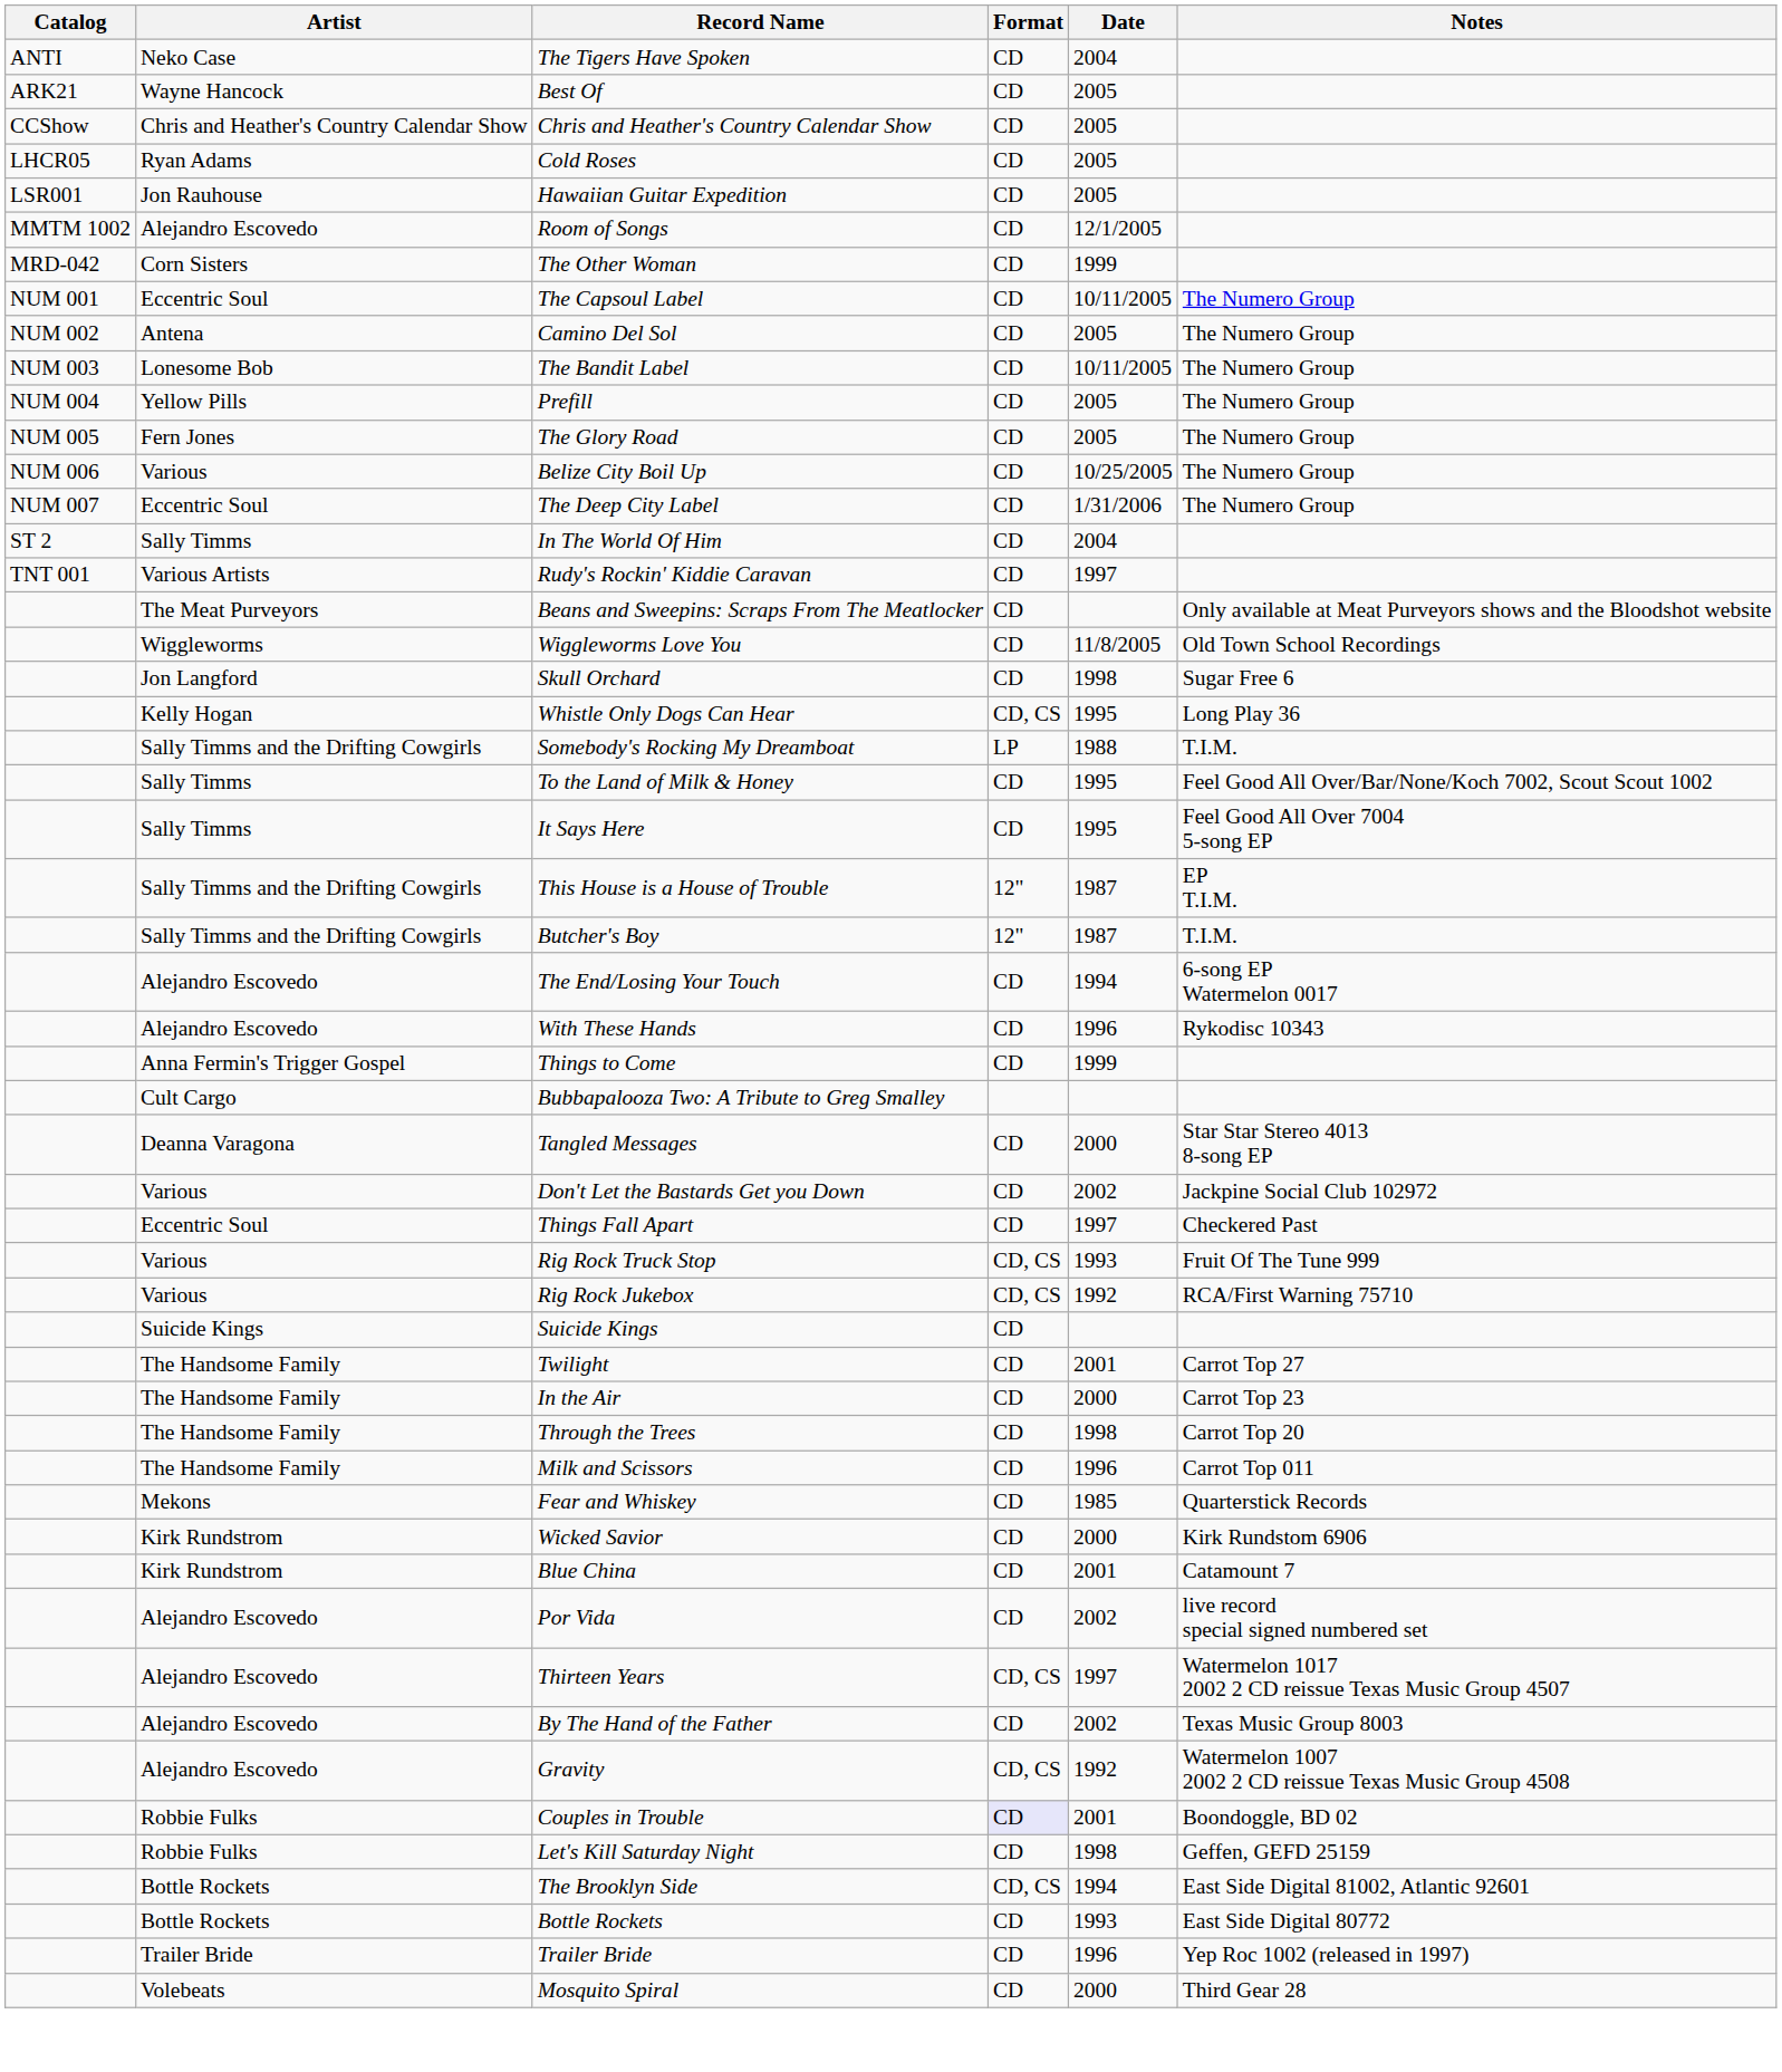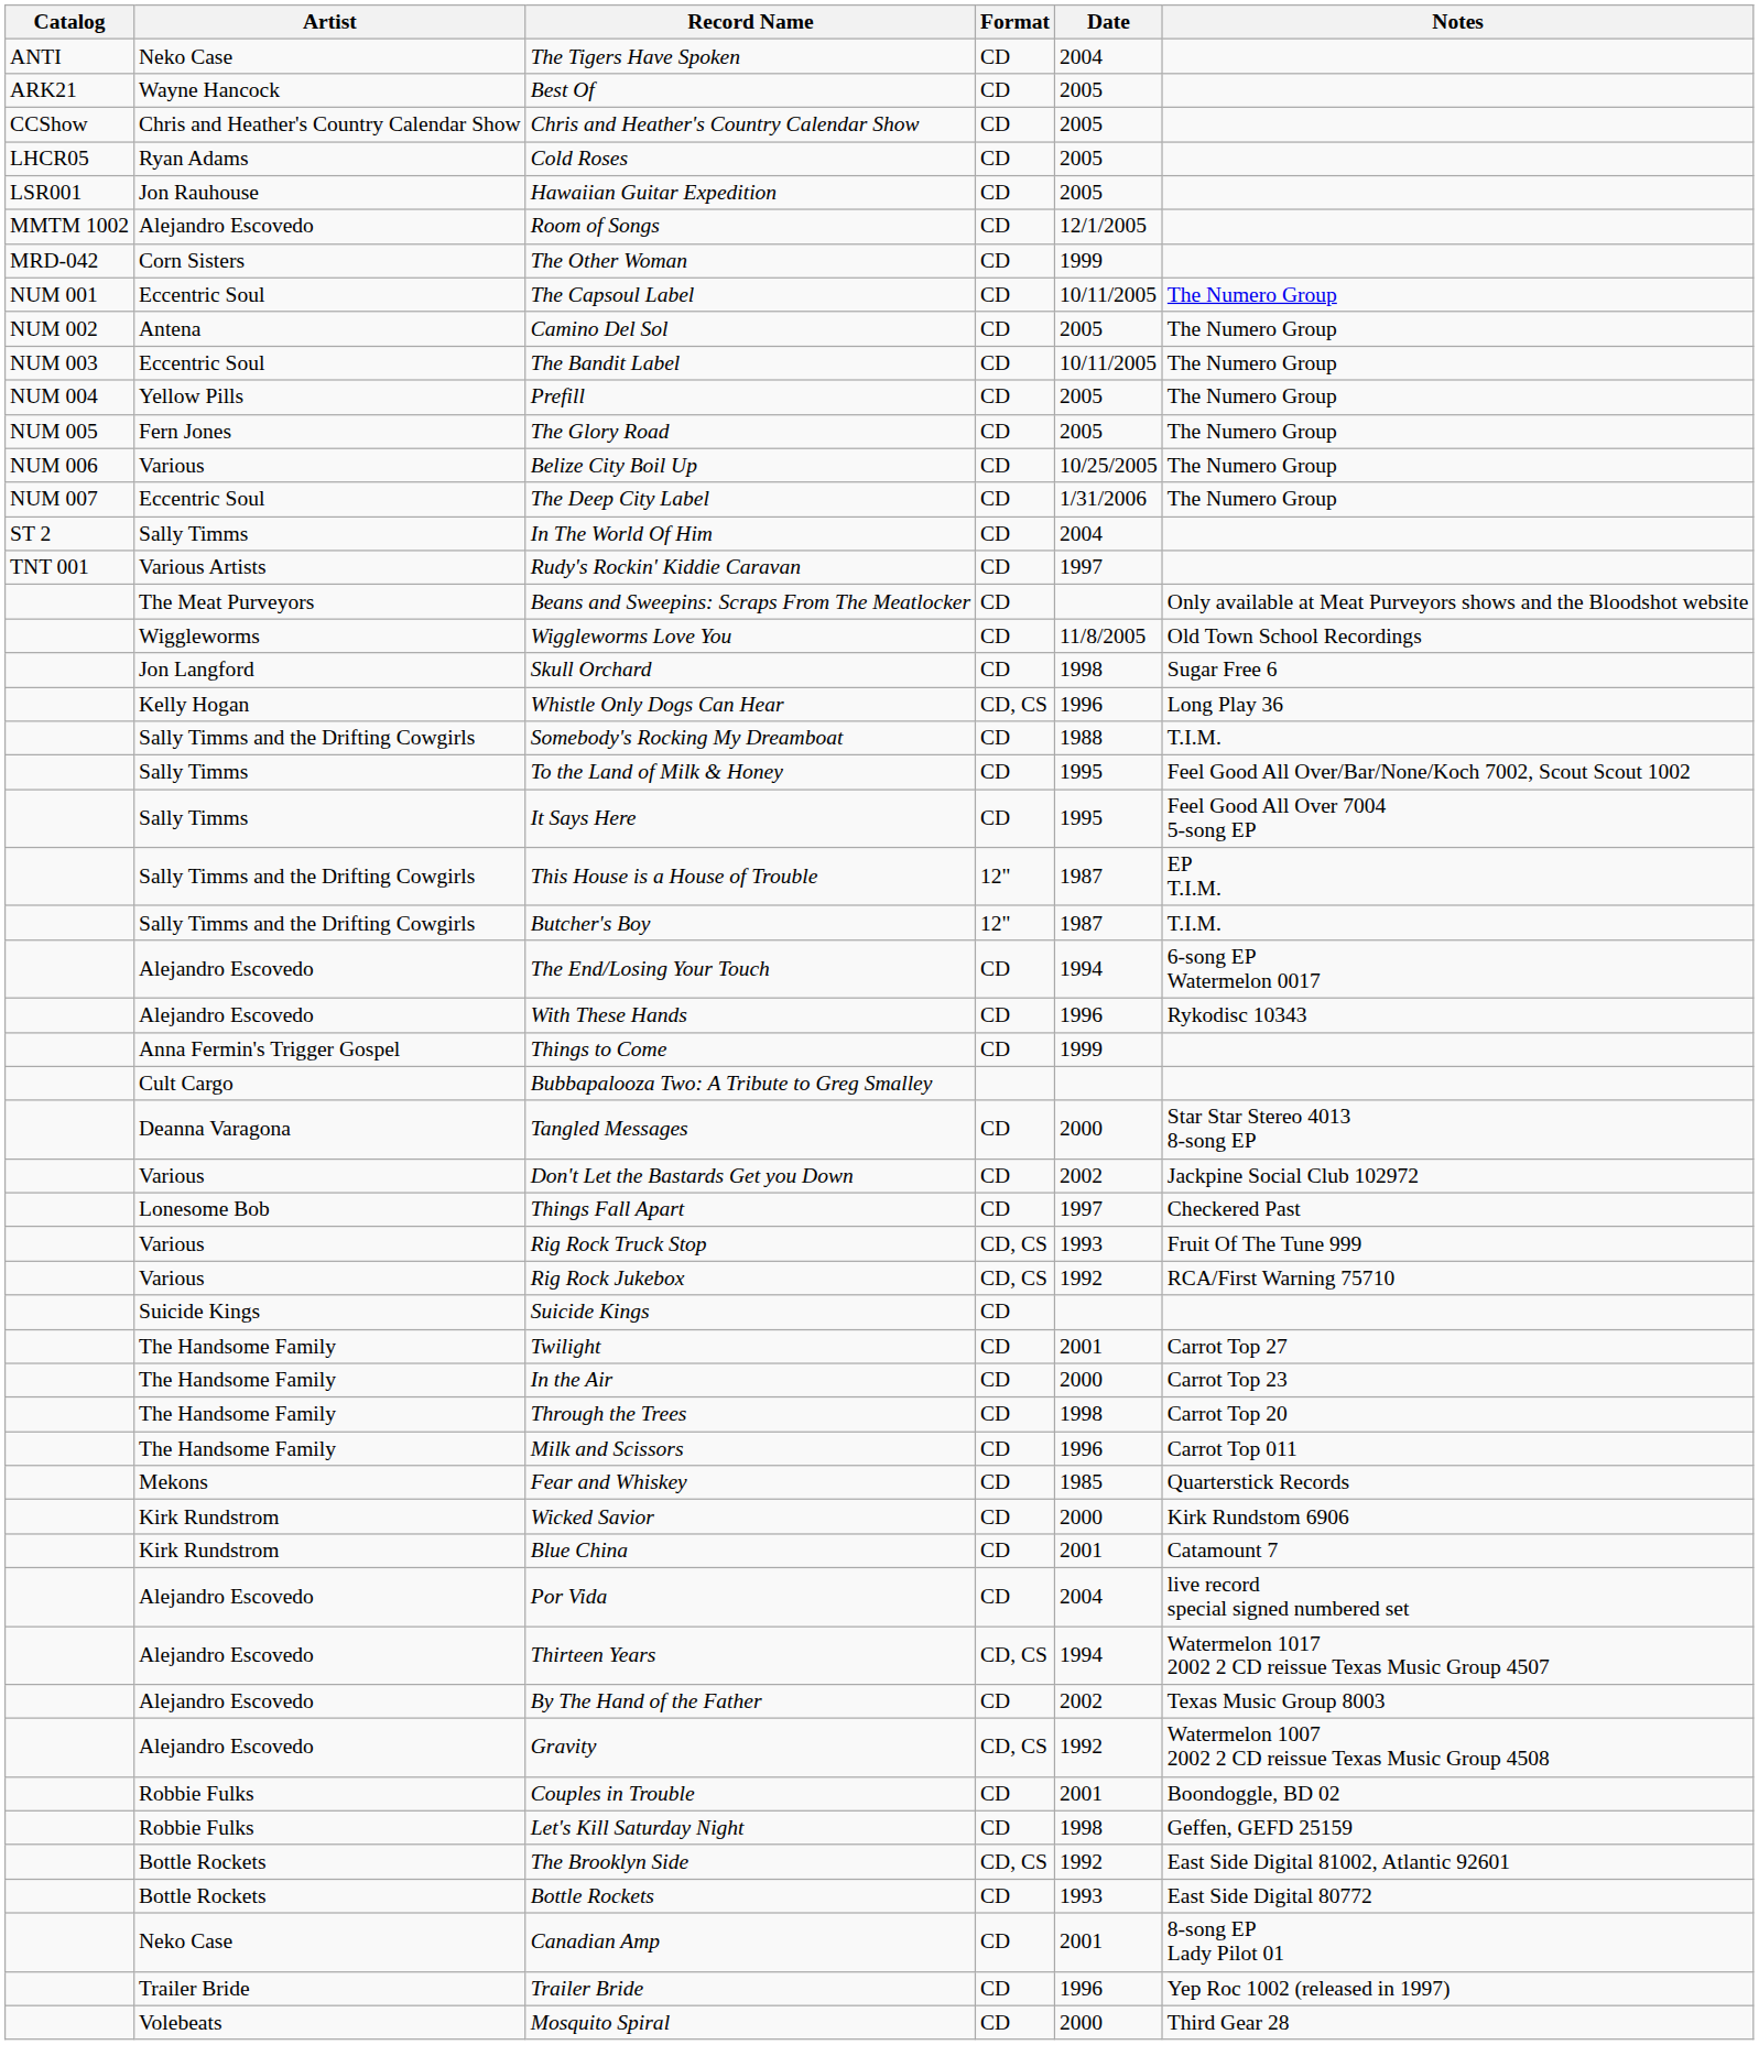The Bandit Label | Artist: Lonesome Bob -> Eccentric Soul
Whistle Only Dogs Can Hear | Date: 1995 -> 1996
Somebody's Rocking My Dreamboat | Format: LP -> CD
Things Fall Apart | Artist: Eccentric Soul -> Lonesome Bob
Por Vida | Date: 2002 -> 2004
Thirteen Years | Date: 1997 -> 1994
Couples in Trouble | Format: lavender background -> no background
The Brooklyn Side | Date: 1994 -> 1992
+ row: Neko Case | Canadian Amp | CD | 2001 | 8-song EP Lady Pilot 01
